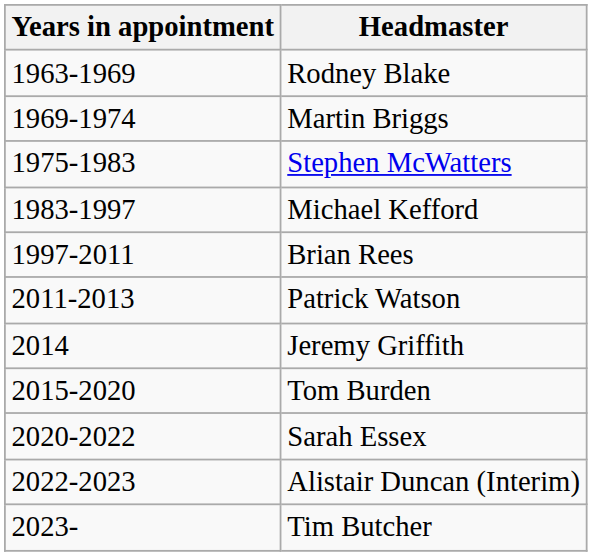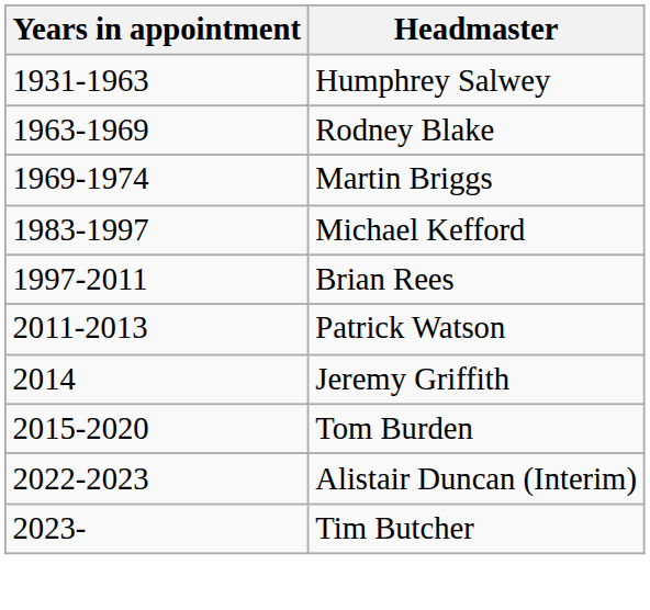+ row: 1931-1963 | Humphrey Salwey
- row: 1975-1983 | Stephen McWatters
- row: 2020-2022 | Sarah Essex
